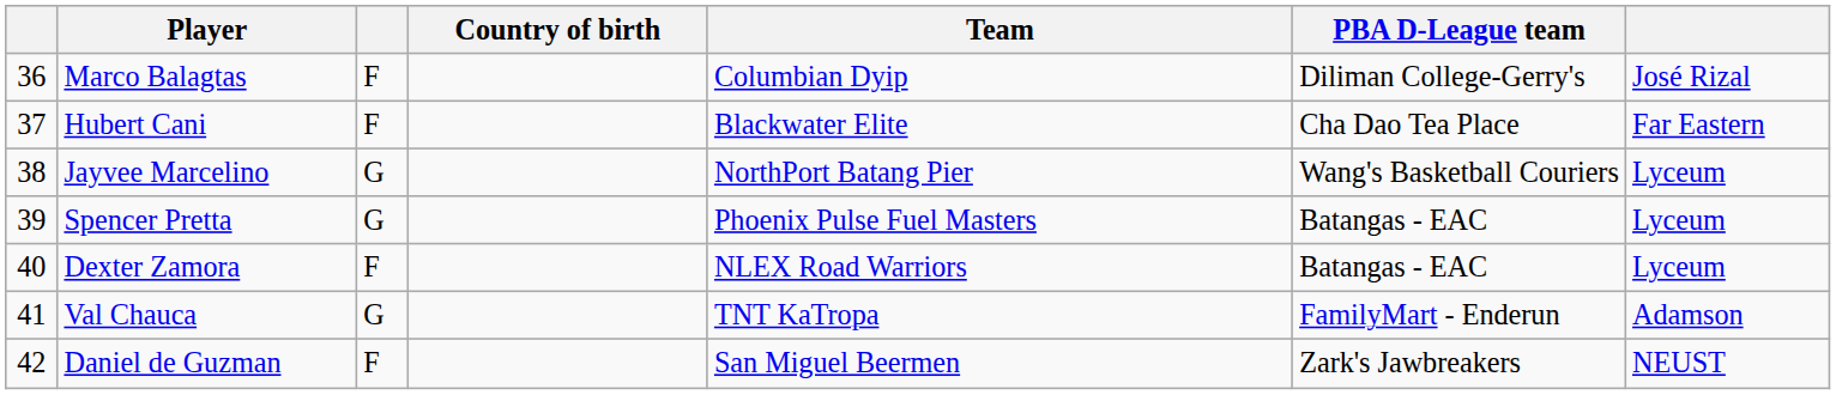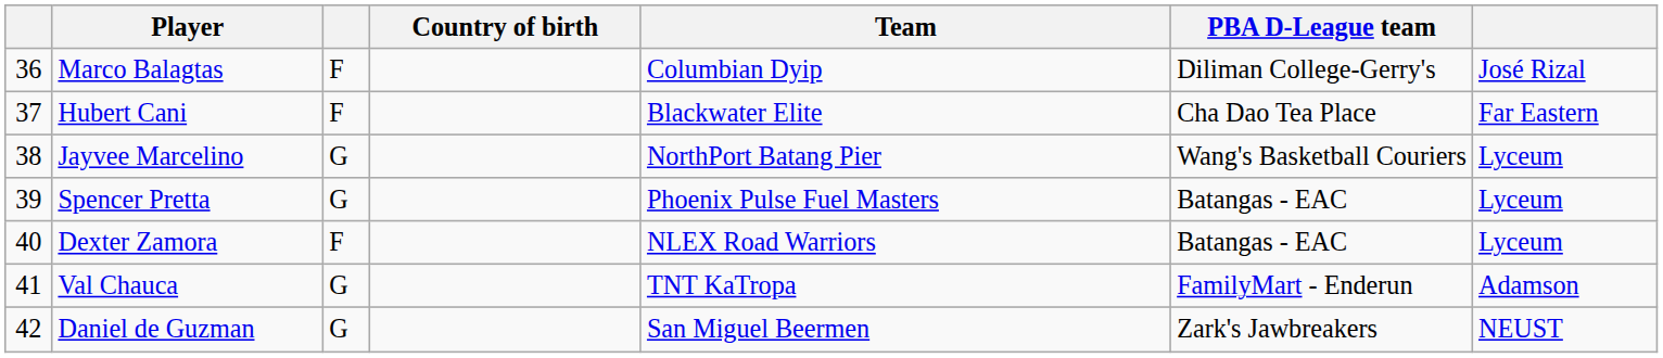Daniel de Guzman | column 3: F -> G
